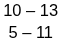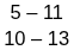rows swapped: 5 – 11 <-> 10 – 13
